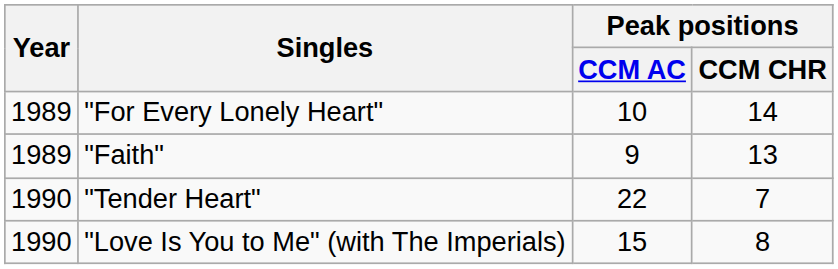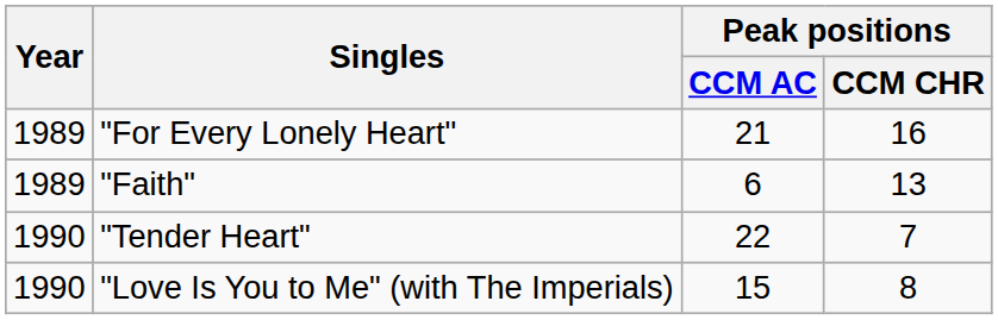"For Every Lonely Heart" | Peak positions / CCM AC: 10 -> 21
"For Every Lonely Heart" | Peak positions / CCM CHR: 14 -> 16
"Faith" | Peak positions / CCM AC: 9 -> 6
